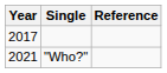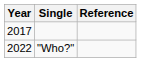"Who?" | Year: 2021 -> 2022
